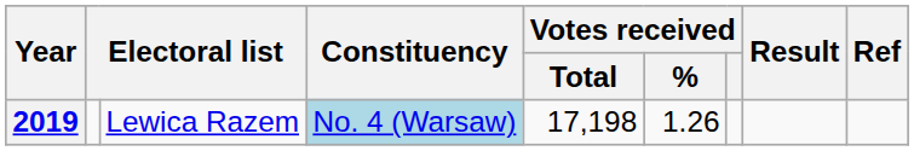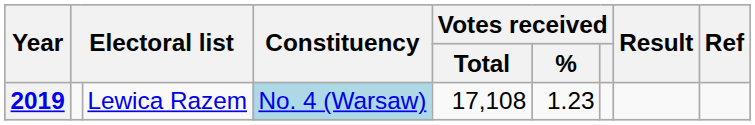2019 | Votes received / Total: 17,198 -> 17,108
2019 | Votes received / %: 1.26 -> 1.23
